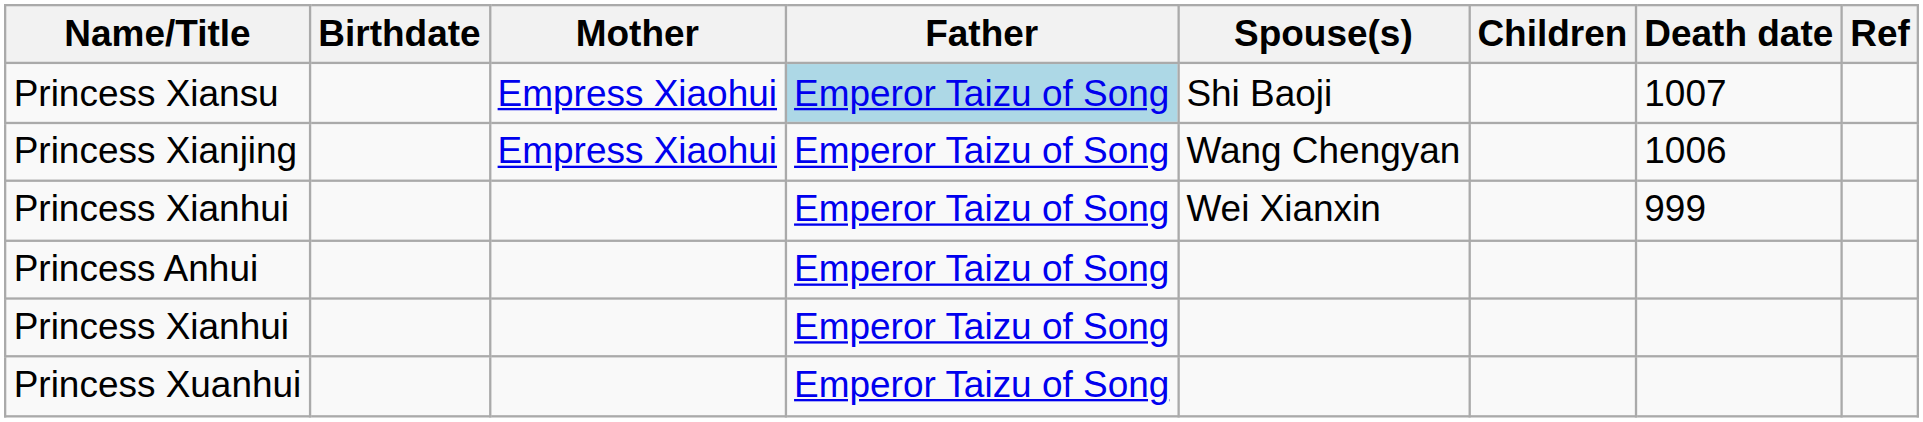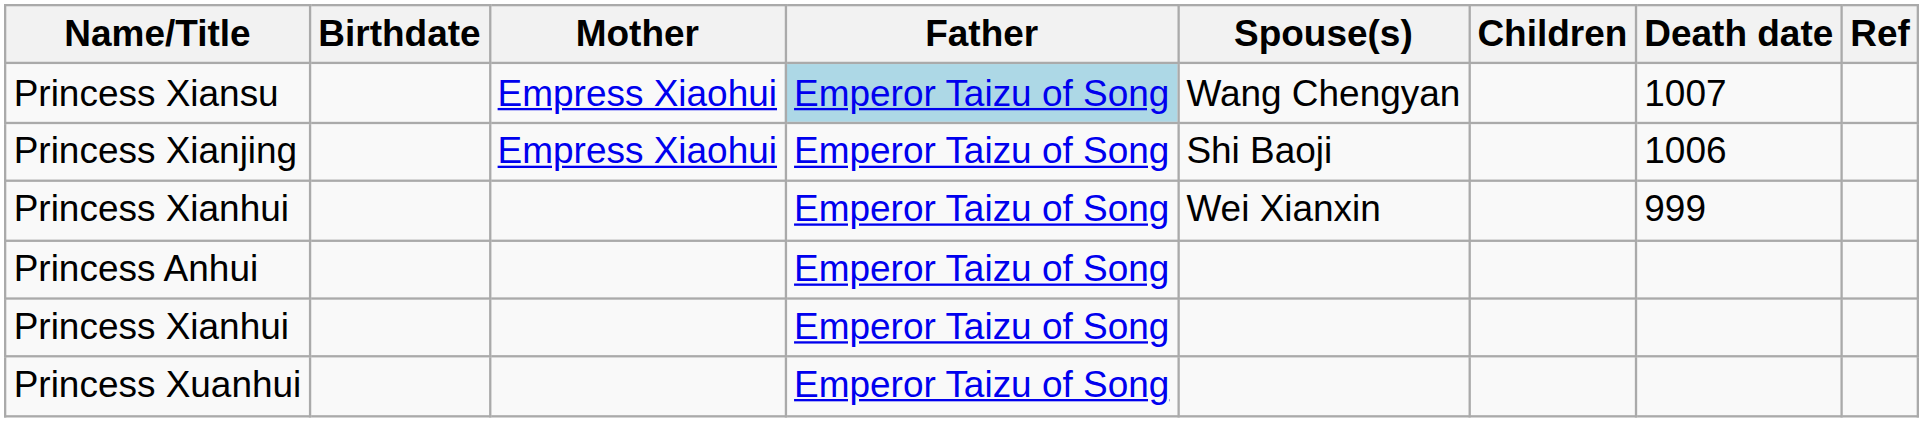Princess Xiansu | Spouse(s): Shi Baoji -> Wang Chengyan
Princess Xianjing | Spouse(s): Wang Chengyan -> Shi Baoji
